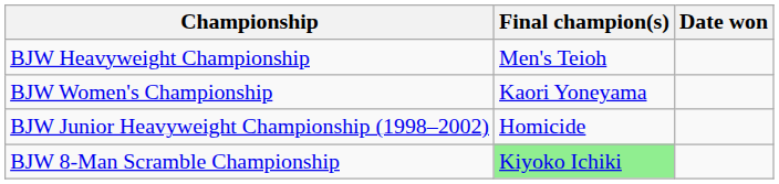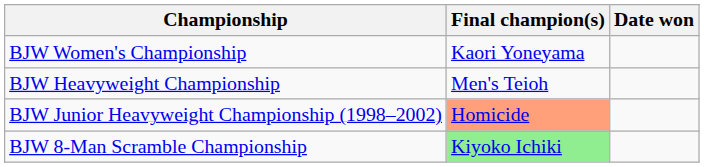rows swapped: BJW Heavyweight Championship <-> BJW Women's Championship
BJW Junior Heavyweight Championship (1998–2002) | Final champion(s): no background -> lightsalmon background
